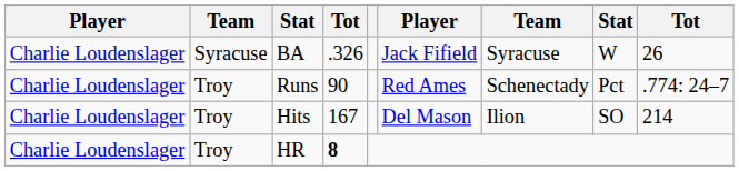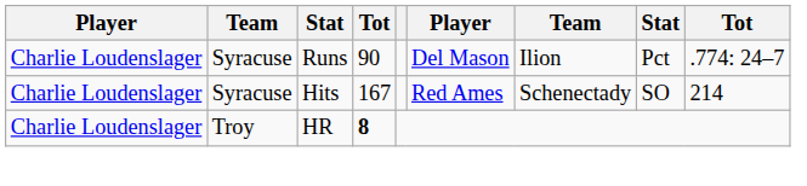- row: Charlie Loudenslager | Syracuse | BA | .326 | Jack Fifield | Syracuse | W | 26
Runs | column 2: Troy -> Syracuse
Runs | column 6: Red Ames -> Del Mason
Runs | column 7: Schenectady -> Ilion
Hits | column 2: Troy -> Syracuse
Hits | column 6: Del Mason -> Red Ames
Hits | column 7: Ilion -> Schenectady
